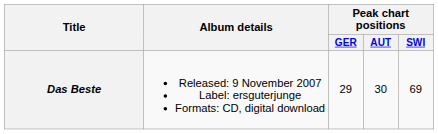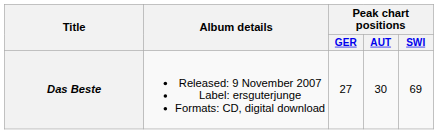Das Beste | Peak chart positions / GER: 29 -> 27
